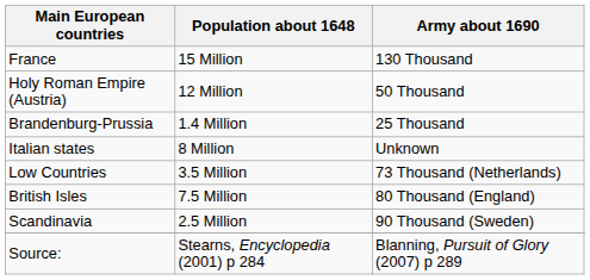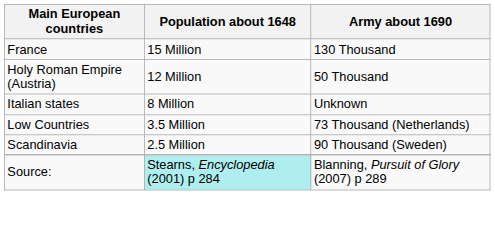- row: Brandenburg-Prussia | 1.4 Million | 25 Thousand
- row: British Isles | 7.5 Million | 80 Thousand (England)
Source: | Population about 1648: no background -> paleturquoise background
